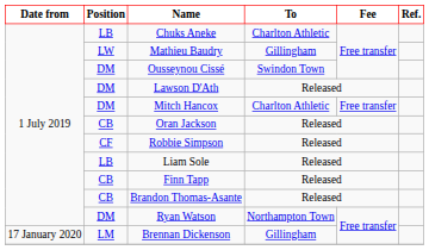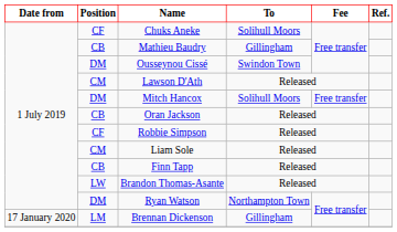Chuks Aneke | Position: LB -> CF
Chuks Aneke | To: Charlton Athletic -> Solihull Moors
Mathieu Baudry | Position: LW -> CB
Lawson D'Ath | Position: DM -> CM
Mitch Hancox | To: Charlton Athletic -> Solihull Moors
Liam Sole | Position: LB -> CM
Brandon Thomas-Asante | Position: CB -> LW
